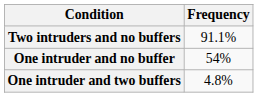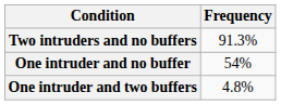Two intruders and no buffers | Frequency: 91.1% -> 91.3%
